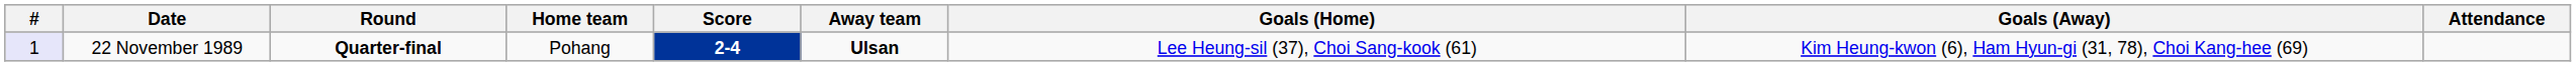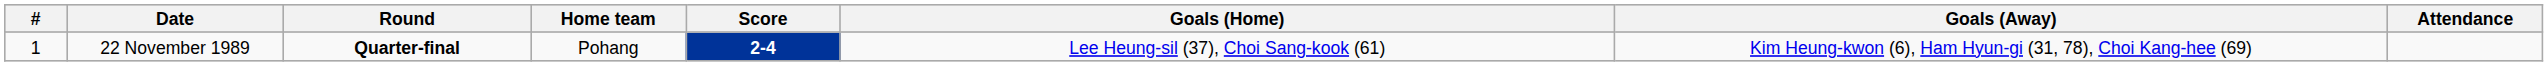- column: Away team | Ulsan
22 November 1989 | #: lavender background -> no background
